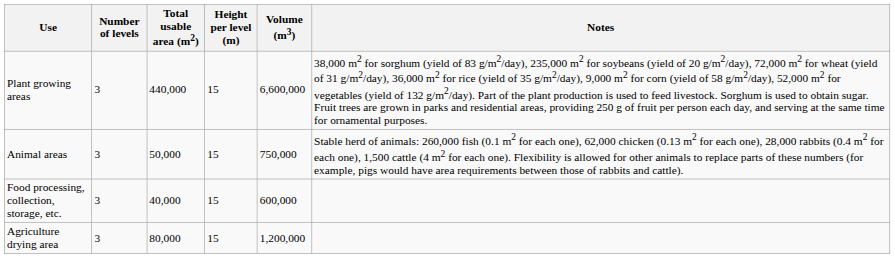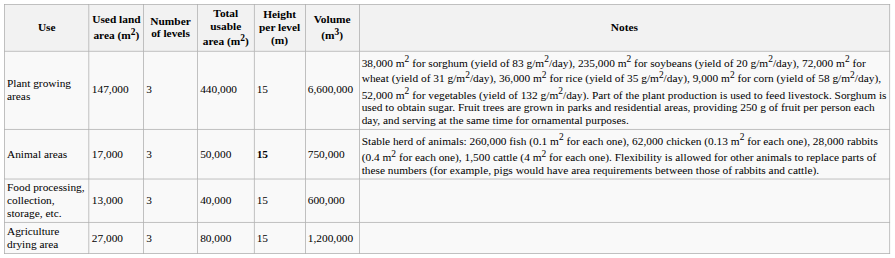+ column: Used land area (m2) | 147,000 | 17,000 | 13,000 | 27,000
Animal areas | Height per level (m): normal -> bold
